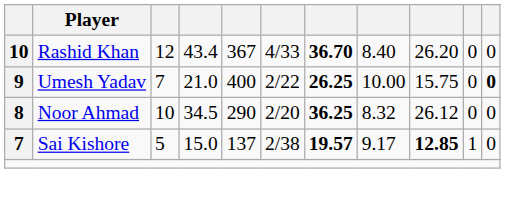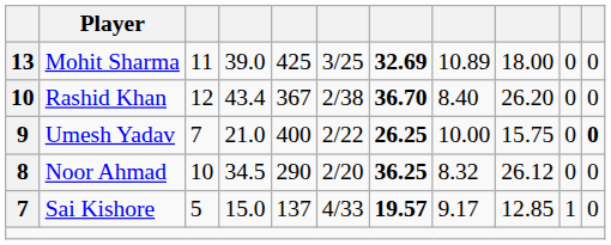+ row: 13 | Mohit Sharma | 11 | 39.0 | 425 | 3/25 | 32.69 | 10.89 | 18.00 | 0 | 0
Rashid Khan | column 6: 4/33 -> 2/38
Sai Kishore | column 6: 2/38 -> 4/33
Sai Kishore | column 9: bold -> normal
